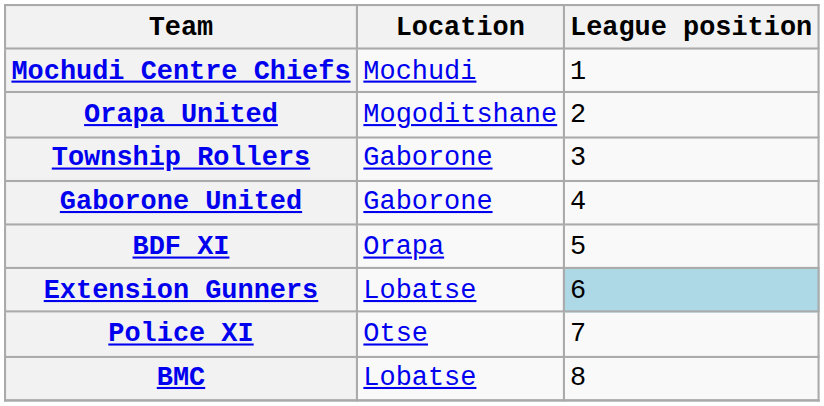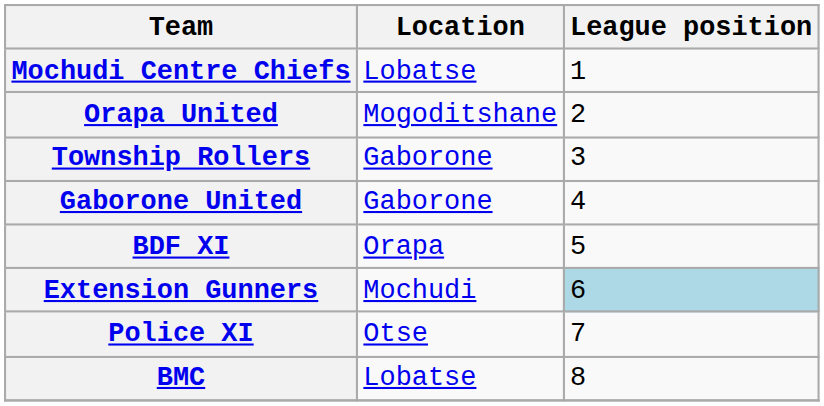Mochudi Centre Chiefs | Location: Mochudi -> Lobatse
Extension Gunners | Location: Lobatse -> Mochudi
